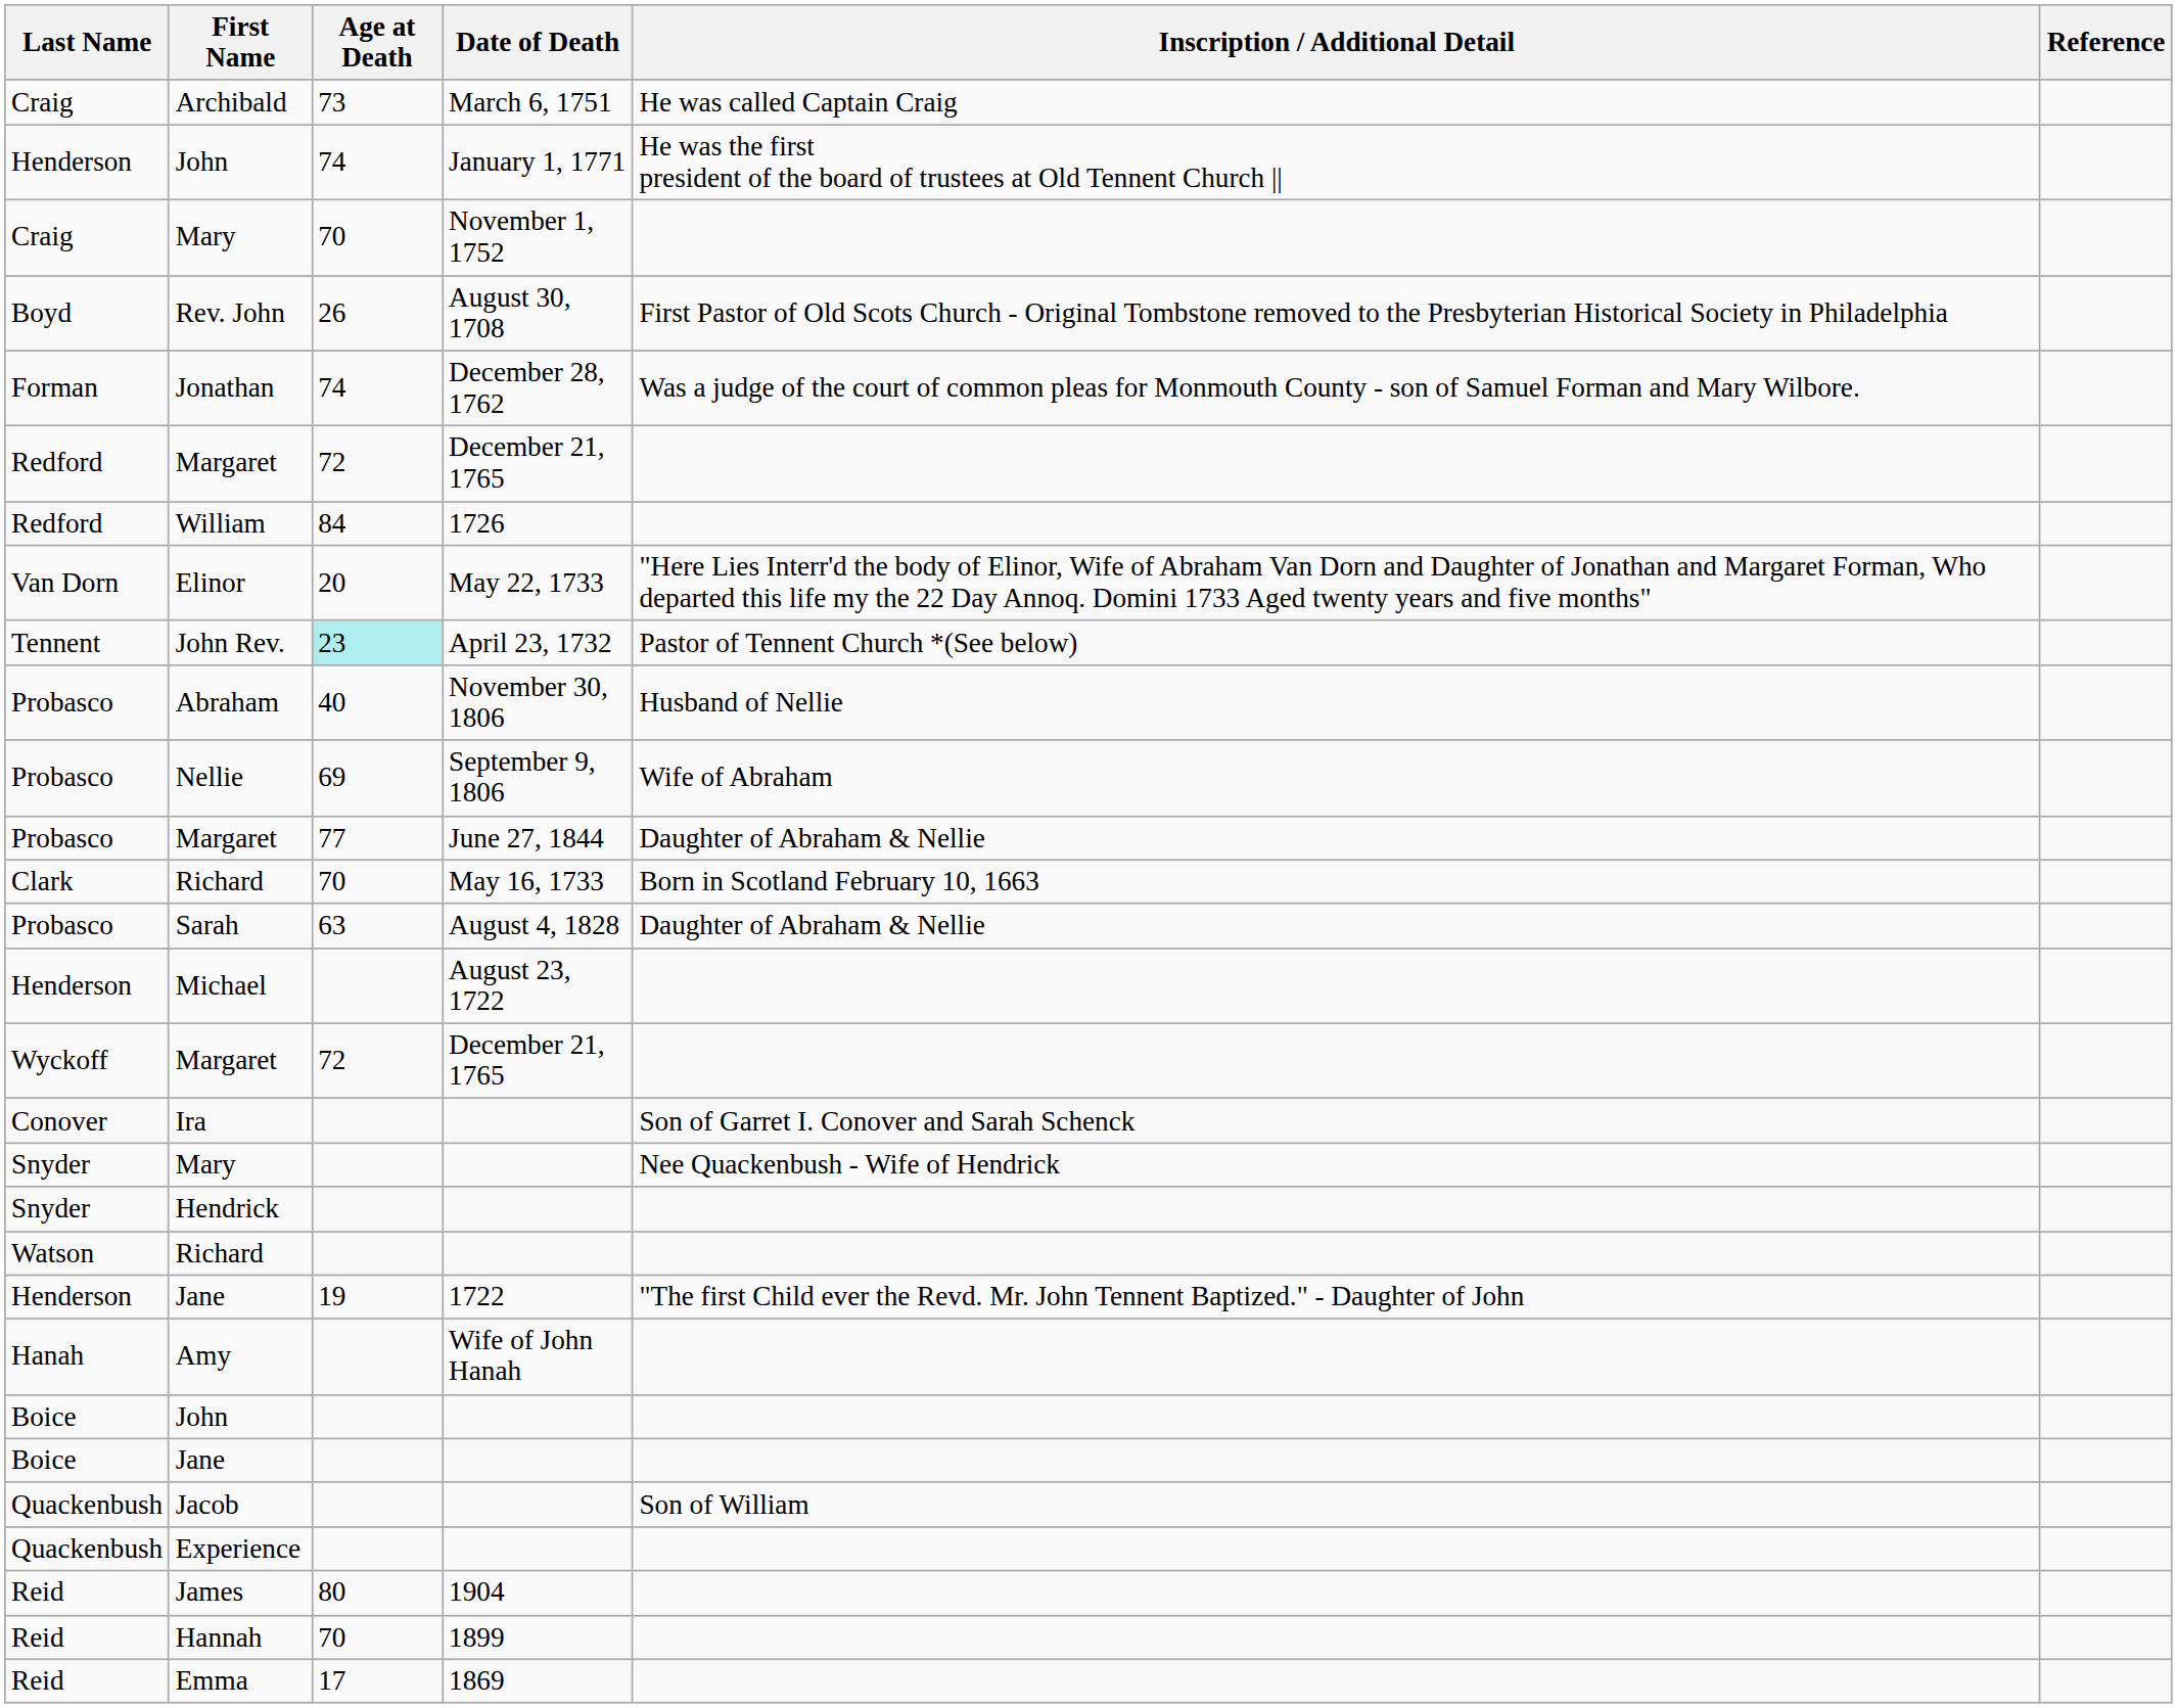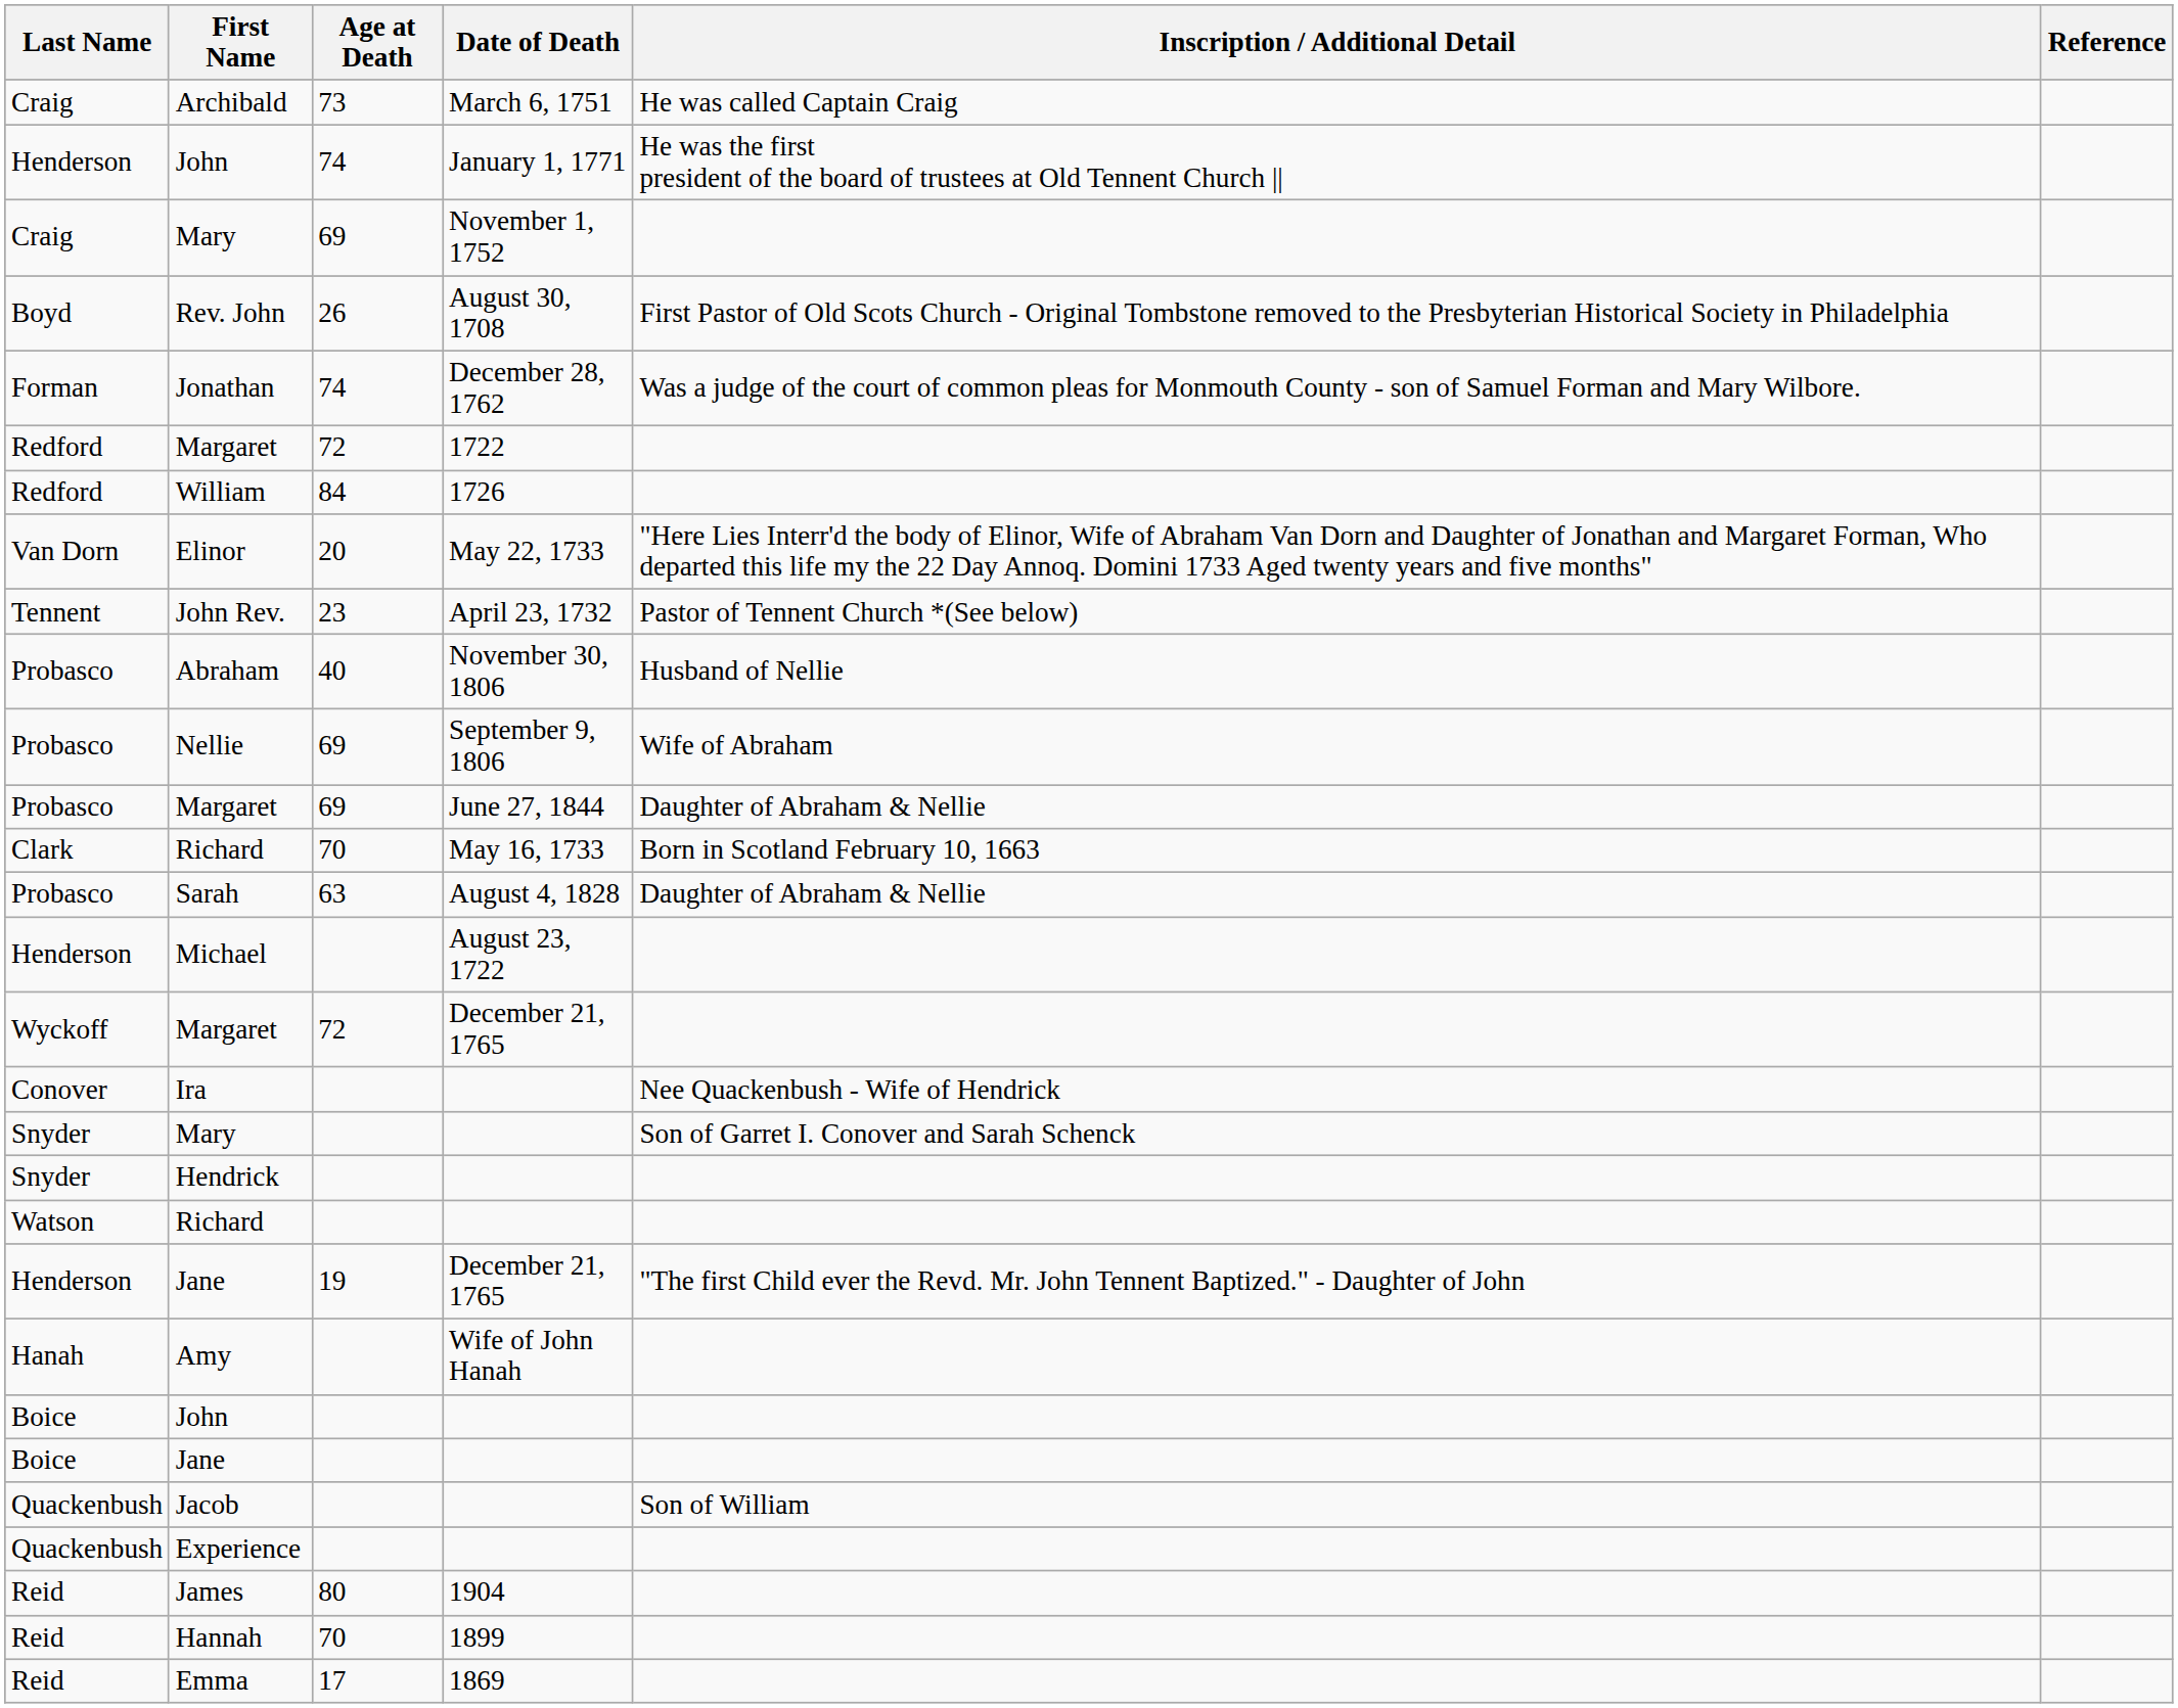Craig / Mary | Age at Death: 70 -> 69
Redford / Margaret | Date of Death: December 21, 1765 -> 1722
John Rev. | Age at Death: paleturquoise background -> no background
Probasco / Margaret | Age at Death: 77 -> 69
Ira | Inscription / Additional Detail: Son of Garret I. Conover and Sarah Schenck -> Nee Quackenbush - Wife of Hendrick
Snyder / Mary | Inscription / Additional Detail: Nee Quackenbush - Wife of Hendrick -> Son of Garret I. Conover and Sarah Schenck
Henderson / Jane | Date of Death: 1722 -> December 21, 1765
